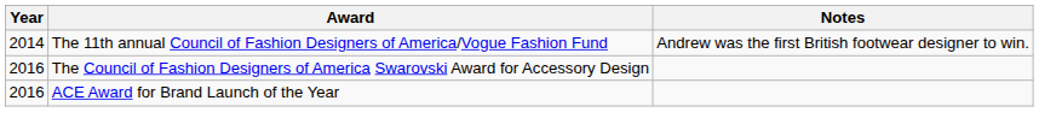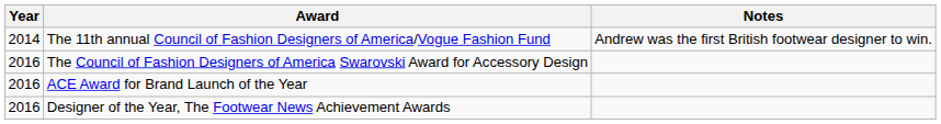+ row: 2016 | Designer of the Year, The Footwear News Achievement Awards
